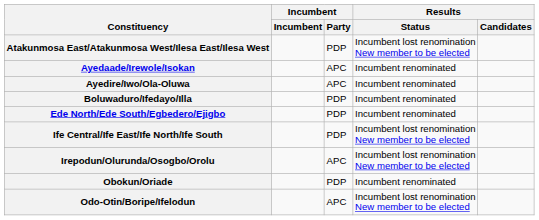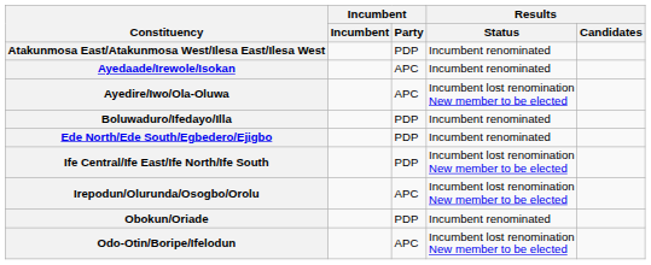Atakunmosa East/Atakunmosa West/Ilesa East/Ilesa West | Results / Status: Incumbent lost renomination New member to be elected -> Incumbent renominated
Ayedire/Iwo/Ola-Oluwa | Results / Status: Incumbent renominated -> Incumbent lost renomination New member to be elected
